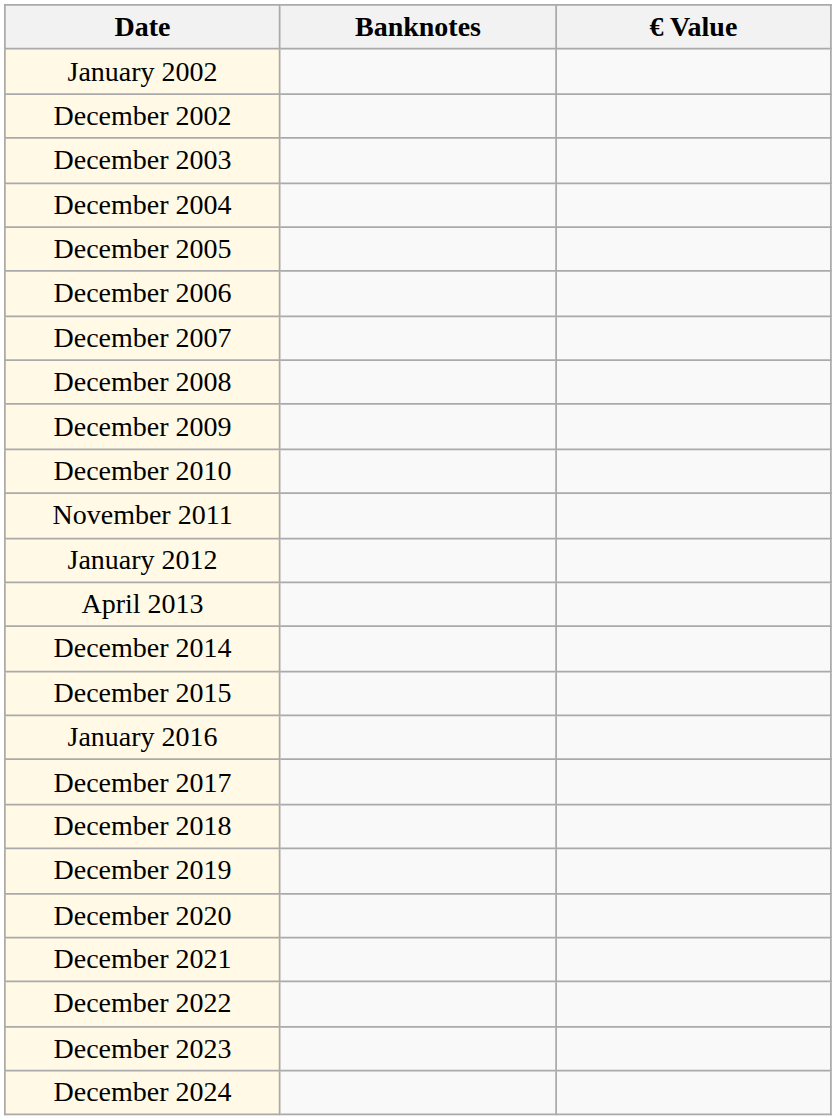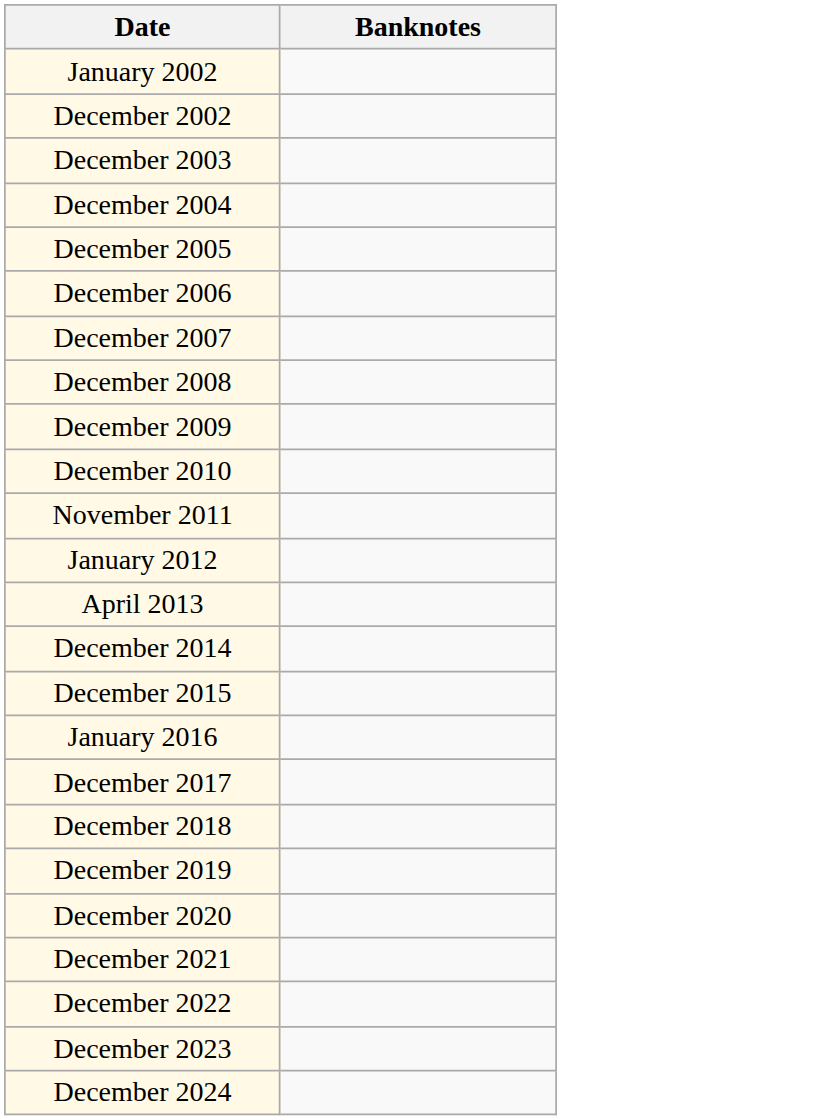- column: € Value
